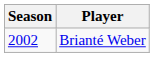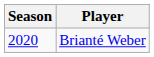Brianté Weber | Season: 2002 -> 2020
